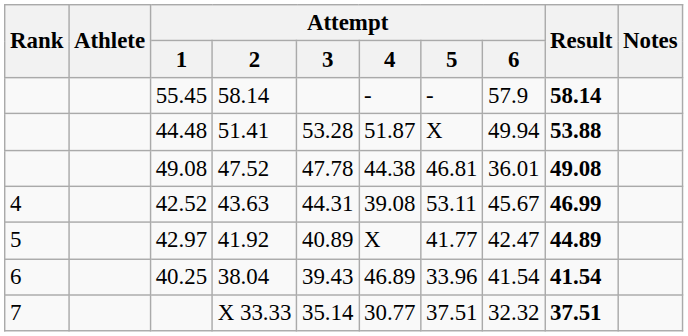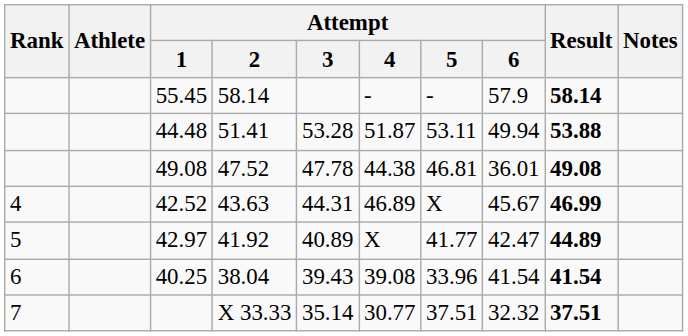44.48 | Attempt / 5: X -> 53.11
42.52 | Attempt / 4: 39.08 -> 46.89
42.52 | Attempt / 5: 53.11 -> X
40.25 | Attempt / 4: 46.89 -> 39.08
